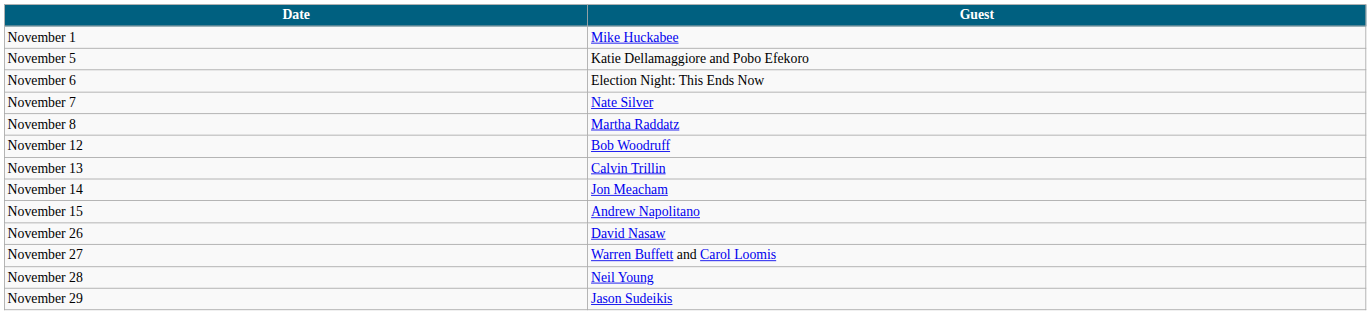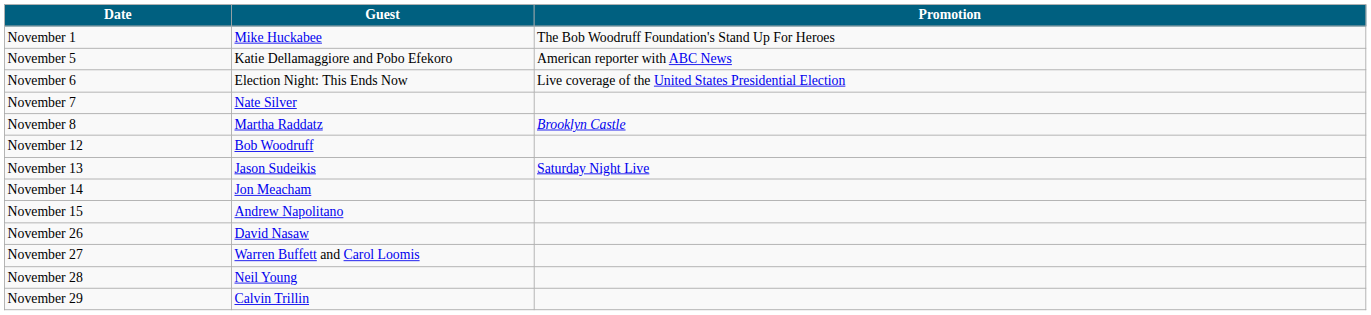+ column: Promotion | The Bob Woodruff Foundation's Stand Up For Heroes | American reporter with ABC News | Live coverage of the United States Presidential Election | Brooklyn Castle | Saturday Night Live
November 13 | Guest: Calvin Trillin -> Jason Sudeikis
November 29 | Guest: Jason Sudeikis -> Calvin Trillin
